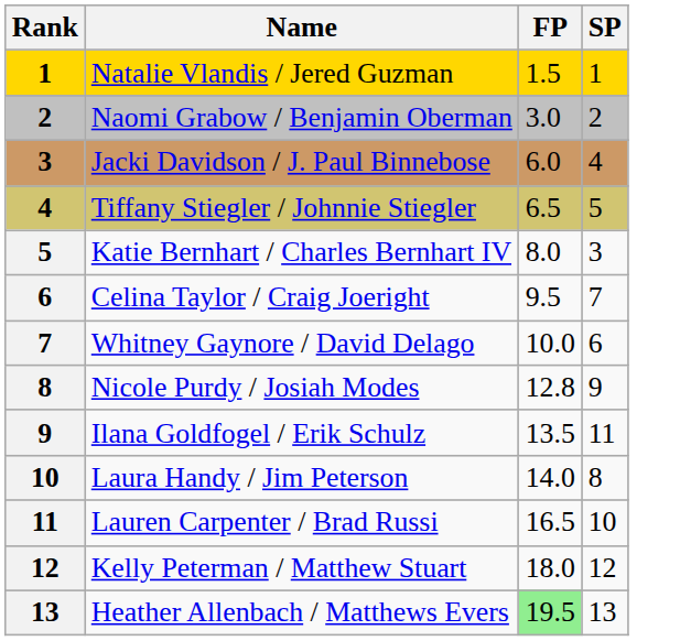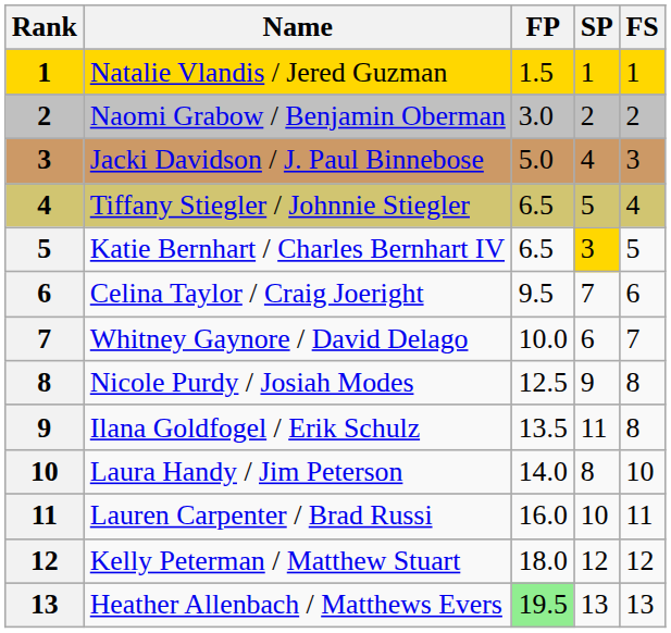+ column: FS | 1 | 2 | 3 | 4 | 5 | 6 | 7 | 8 | 8 | 10 | 11 | 12 | 13
Jacki Davidson / J. Paul Binnebose | FP: 6.0 -> 5.0
Katie Bernhart / Charles Bernhart IV | FP: 8.0 -> 6.5
Katie Bernhart / Charles Bernhart IV | SP: no background -> gold background
Nicole Purdy / Josiah Modes | FP: 12.8 -> 12.5
Lauren Carpenter / Brad Russi | FP: 16.5 -> 16.0
